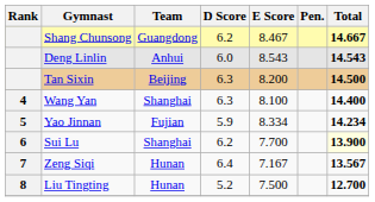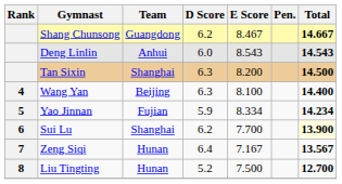Tan Sixin | Team: Beijing -> Shanghai
Wang Yan | Team: Shanghai -> Beijing
